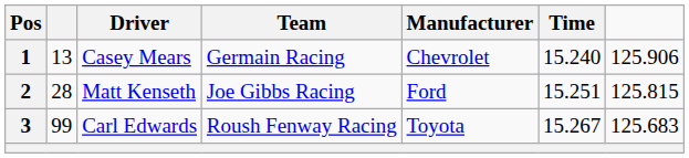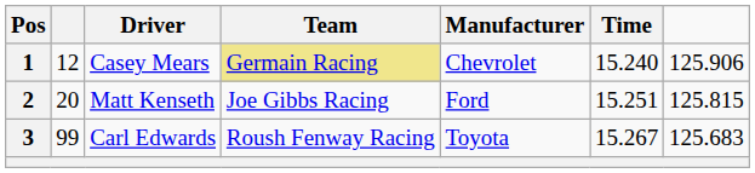1 | column 2: 13 -> 12
1 | Team: no background -> khaki background
2 | column 2: 28 -> 20
